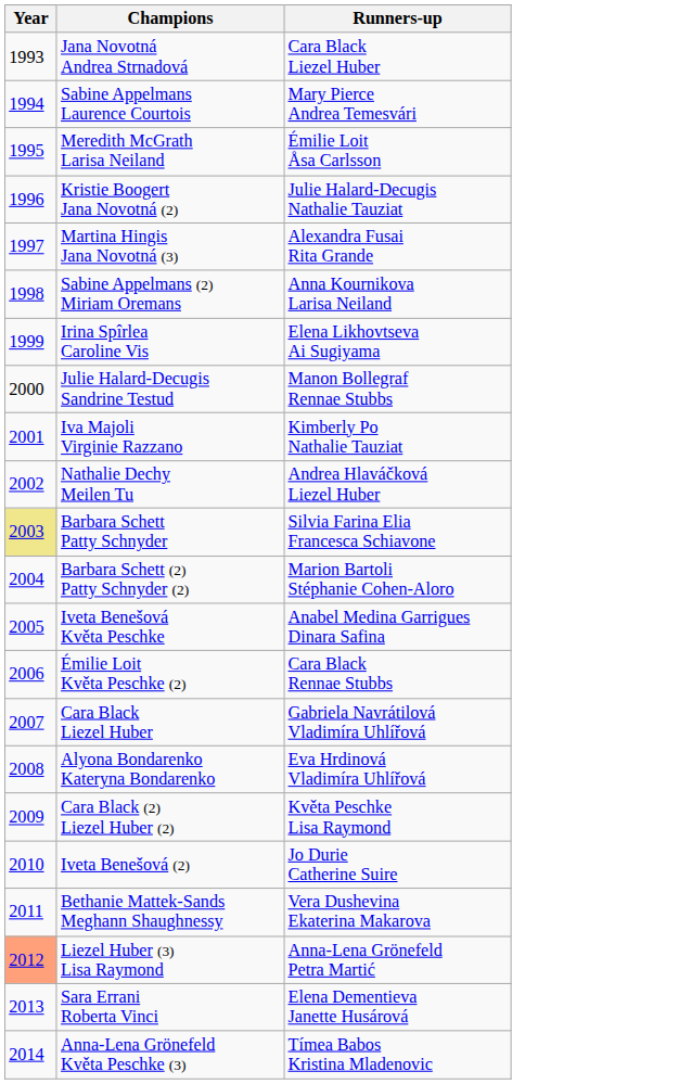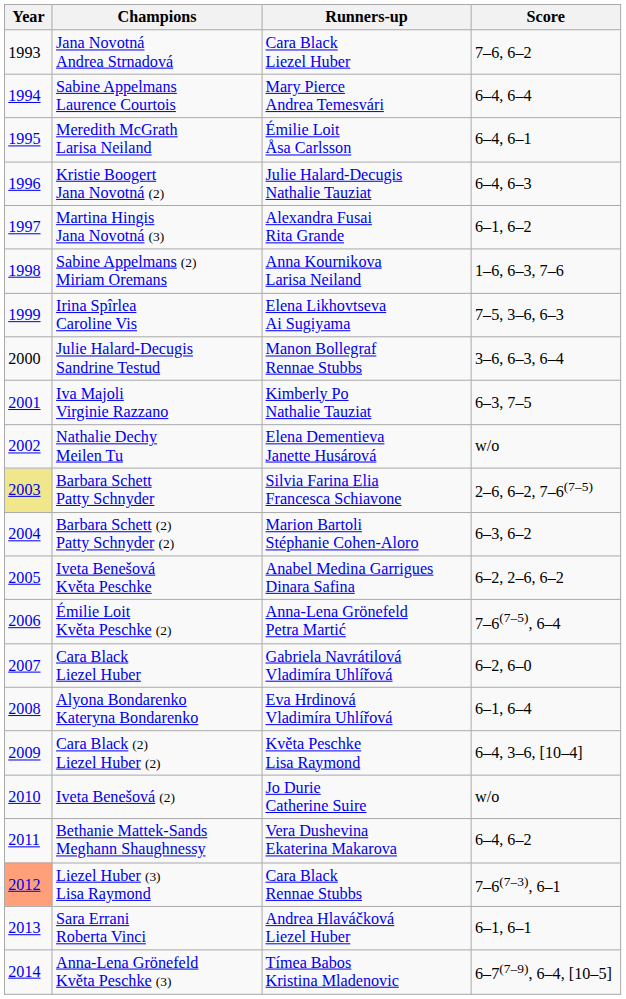+ column: Score | 7–6, 6–2 | 6–4, 6–4 | 6–4, 6–1 | 6–4, 6–3 | 6–1, 6–2 | 1–6, 6–3, 7–6 | 7–5, 3–6, 6–3 | 3–6, 6–3, 6–4 | 6–3, 7–5 | w/o | 2–6, 6–2, 7–6(7–5) | 6–3, 6–2 | 6–2, 2–6, 6–2 | 7–6(7–5), 6–4 | 6–2, 6–0 | 6–1, 6–4 | 6–4, 3–6, [10–4] | w/o | 6–4, 6–2 | 7–6(7–3), 6–1 | 6–1, 6–1 | 6–7(7–9), 6–4, [10–5]
Nathalie Dechy Meilen Tu | Runners-up: Andrea Hlaváčková Liezel Huber -> Elena Dementieva Janette Husárová
Émilie Loit Květa Peschke (2) | Runners-up: Cara Black Rennae Stubbs -> Anna-Lena Grönefeld Petra Martić
Liezel Huber (3) Lisa Raymond | Runners-up: Anna-Lena Grönefeld Petra Martić -> Cara Black Rennae Stubbs
Sara Errani Roberta Vinci | Runners-up: Elena Dementieva Janette Husárová -> Andrea Hlaváčková Liezel Huber
